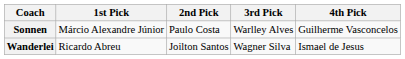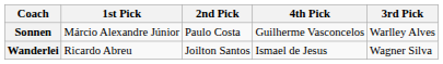columns swapped: 3rd Pick <-> 4th Pick
